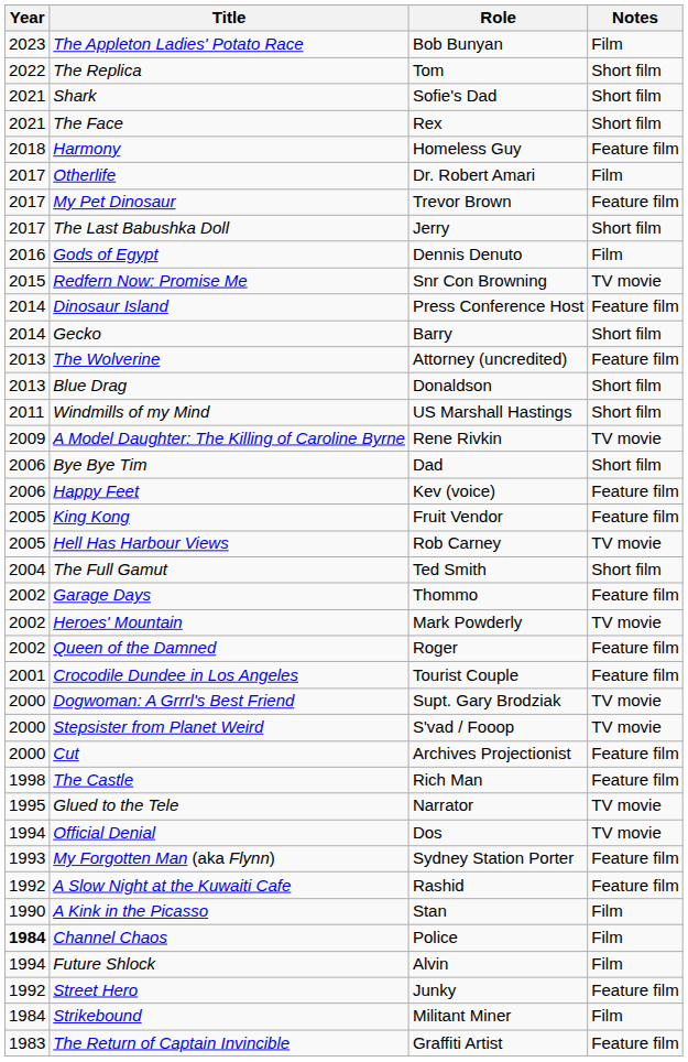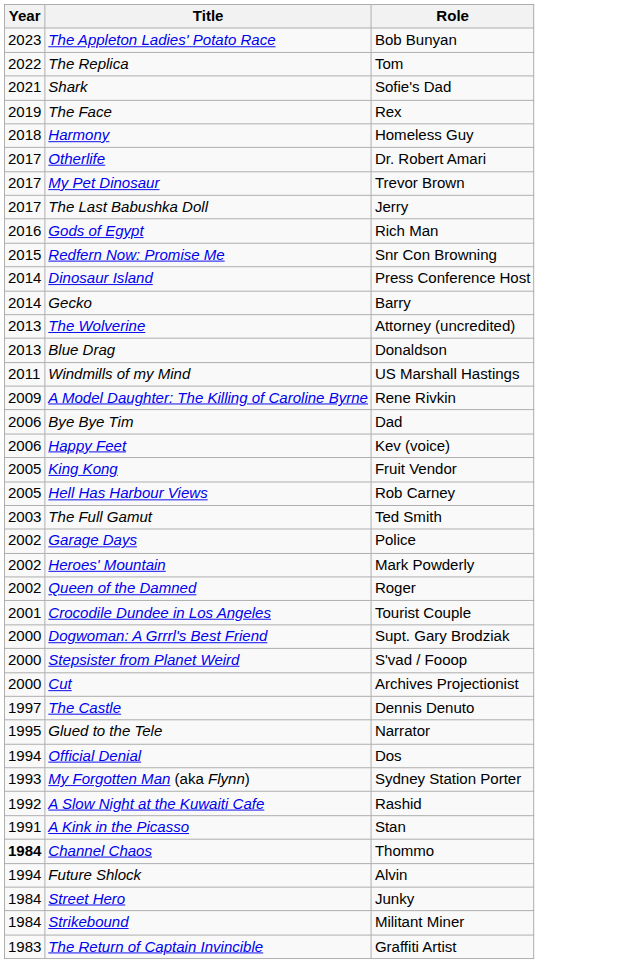- column: Notes | Film | Short film | Short film | Short film | Feature film | Film | Feature film | Short film | Film | TV movie | Feature film | Short film | Feature film | Short film | Short film | TV movie | Short film | Feature film | Feature film | TV movie | Short film | Feature film | TV movie | Feature film | Feature film | TV movie | TV movie | Feature film | Feature film | TV movie | TV movie | Feature film | Feature film | Film | Film | Film | Feature film | Film | Feature film
The Face | Year: 2021 -> 2019
Gods of Egypt | Role: Dennis Denuto -> Rich Man
The Full Gamut | Year: 2004 -> 2003
Garage Days | Role: Thommo -> Police
The Castle | Year: 1998 -> 1997
The Castle | Role: Rich Man -> Dennis Denuto
A Kink in the Picasso | Year: 1990 -> 1991
Channel Chaos | Role: Police -> Thommo
Street Hero | Year: 1992 -> 1984
